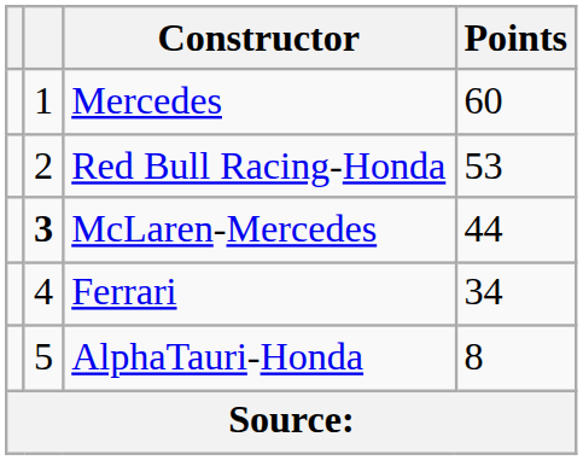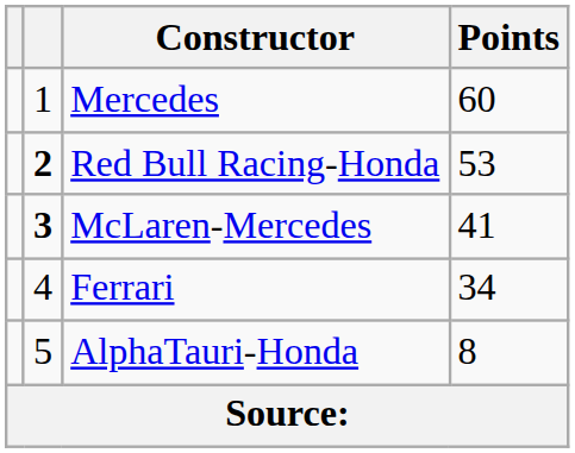Red Bull Racing-Honda | column 2: normal -> bold
McLaren-Mercedes | Points: 44 -> 41
